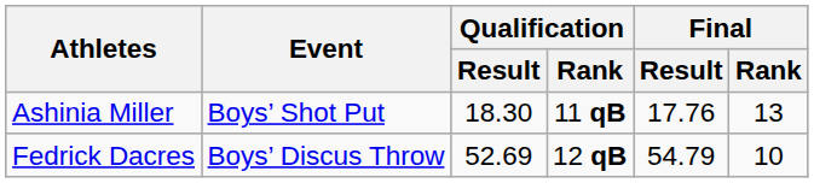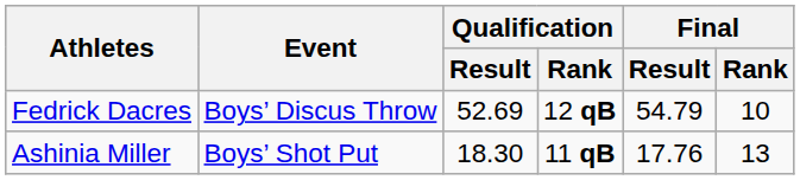rows swapped: Ashinia Miller <-> Fedrick Dacres
